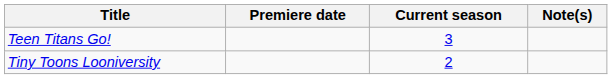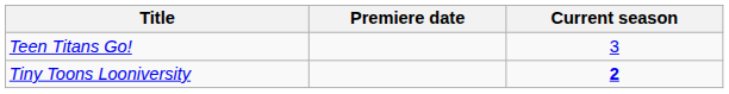- column: Note(s)
Tiny Toons Looniversity | Current season: normal -> bold
